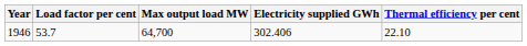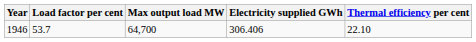1946 | Electricity supplied GWh: 302.406 -> 306.406
